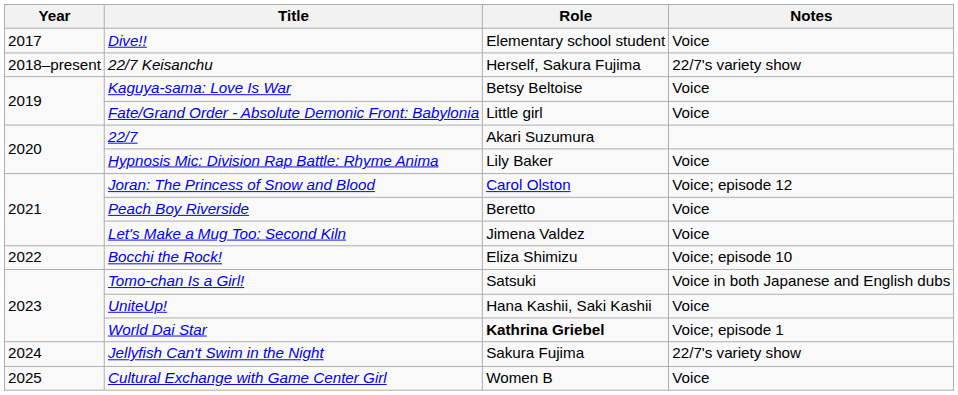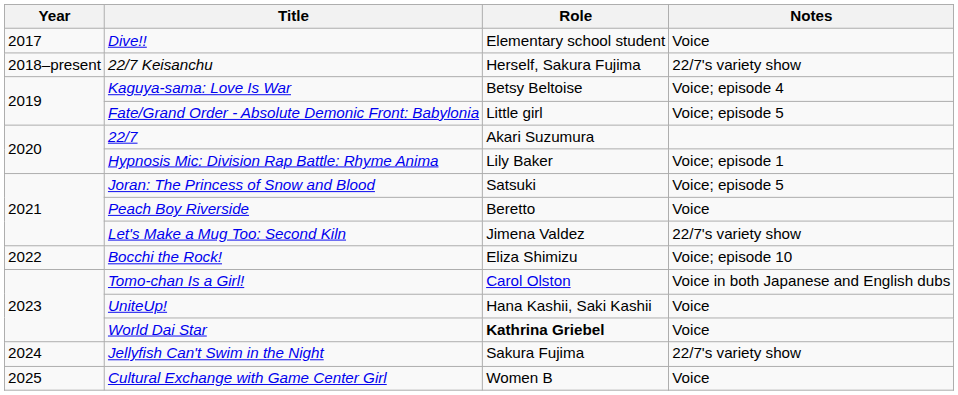Kaguya-sama: Love Is War | Notes: Voice -> Voice; episode 4
Fate/Grand Order - Absolute Demonic Front: Babylonia | Notes: Voice -> Voice; episode 5
Hypnosis Mic: Division Rap Battle: Rhyme Anima | Notes: Voice -> Voice; episode 1
Joran: The Princess of Snow and Blood | Role: Carol Olston -> Satsuki
Joran: The Princess of Snow and Blood | Notes: Voice; episode 12 -> Voice; episode 5
Let's Make a Mug Too: Second Kiln | Notes: Voice -> 22/7's variety show
Tomo-chan Is a Girl! | Role: Satsuki -> Carol Olston
World Dai Star | Notes: Voice; episode 1 -> Voice
